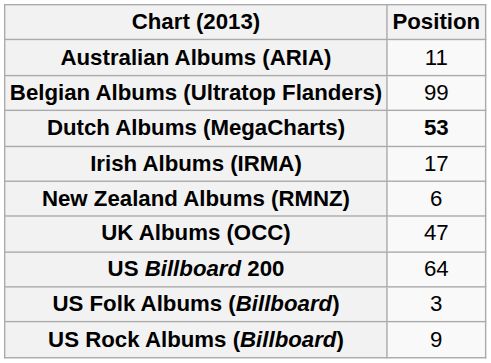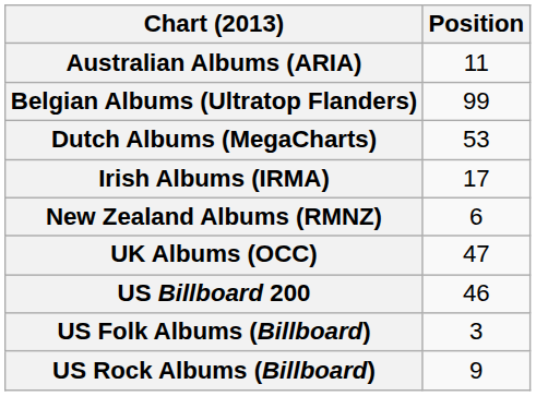Dutch Albums (MegaCharts) | Position: bold -> normal
US Billboard 200 | Position: 64 -> 46
